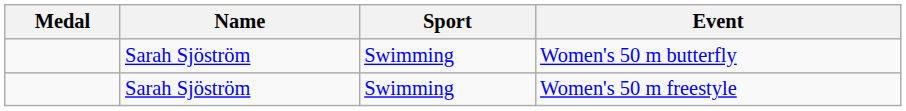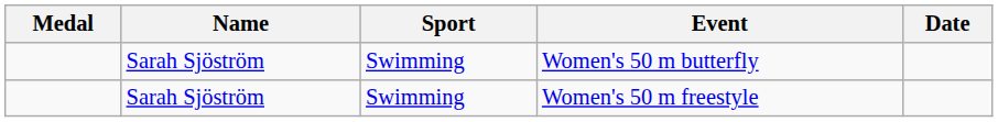+ column: Date
